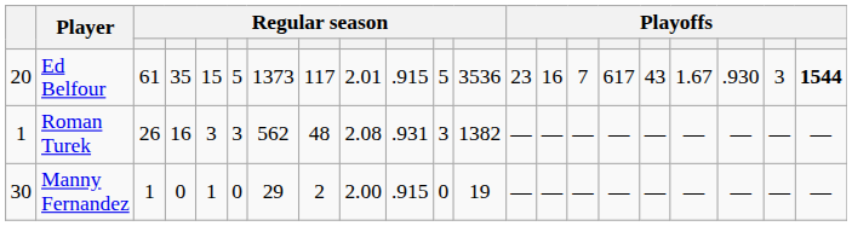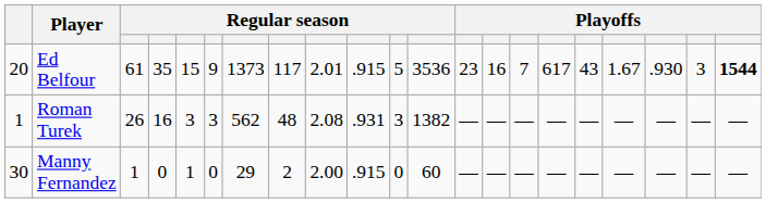Ed Belfour | column 6: 5 -> 9
Manny Fernandez | column 12: 19 -> 60
